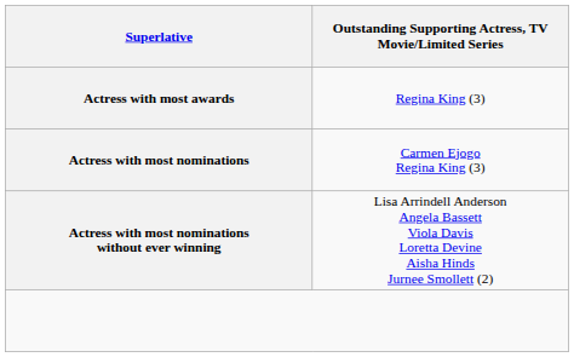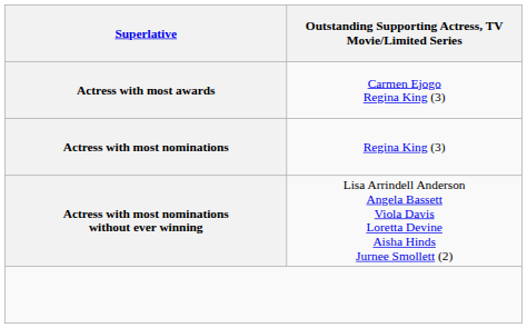Actress with most awards | column 2: Regina King (3) -> Carmen Ejogo Regina King (3)
Actress with most nominations | column 2: Carmen Ejogo Regina King (3) -> Regina King (3)
